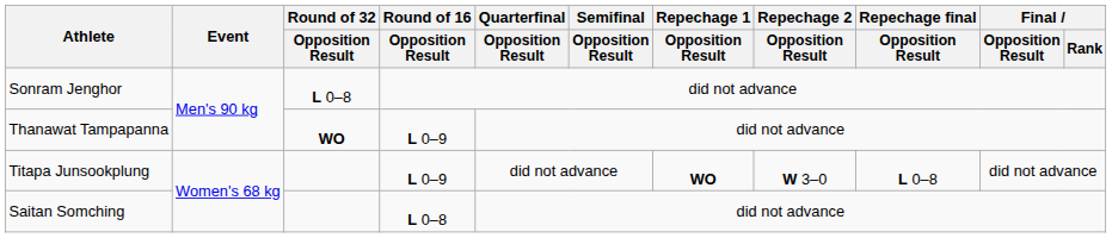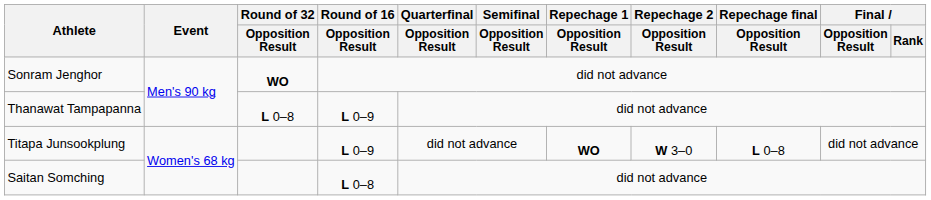Sonram Jenghor | Round of 32 / Opposition Result: L 0–8 -> WO
Thanawat Tampapanna | Round of 32 / Opposition Result: WO -> L 0–8
